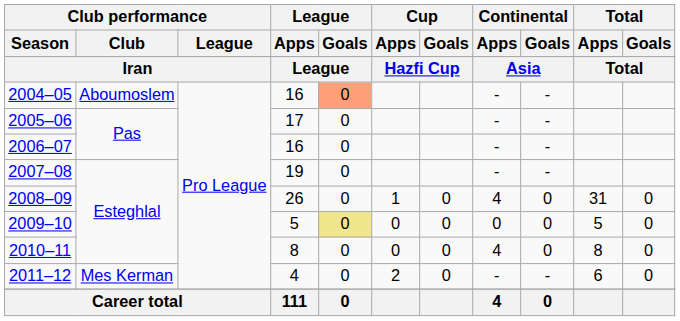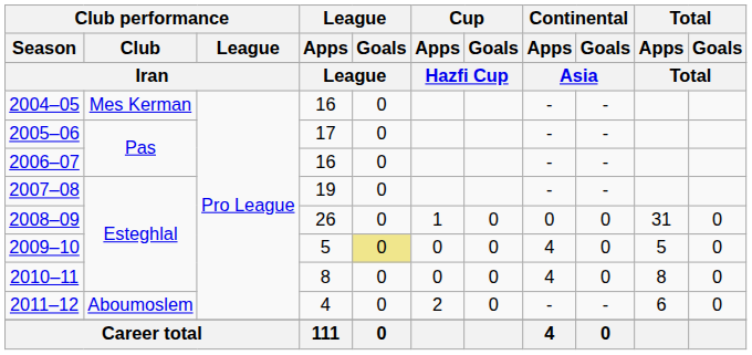2004–05 | Club performance / Club: Aboumoslem -> Mes Kerman
2004–05 | League / Goals: lightsalmon background -> no background
2008–09 | Continental / Apps: 4 -> 0
2009–10 | Continental / Apps: 0 -> 4
2011–12 | Club performance / Club: Mes Kerman -> Aboumoslem
